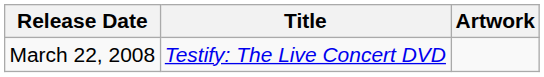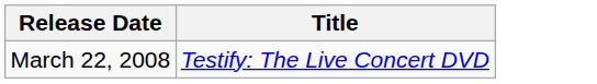- column: Artwork
